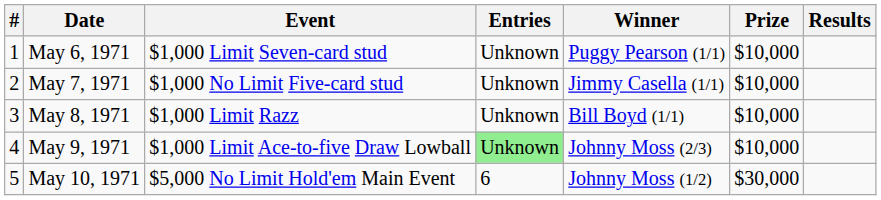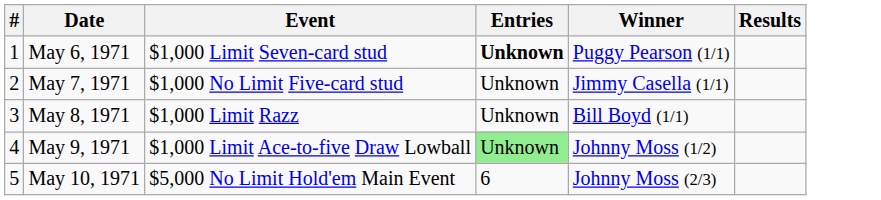- column: Prize | $10,000 | $10,000 | $10,000 | $10,000 | $30,000
May 6, 1971 | Entries: normal -> bold
May 9, 1971 | Winner: Johnny Moss (2/3) -> Johnny Moss (1/2)
May 10, 1971 | Winner: Johnny Moss (1/2) -> Johnny Moss (2/3)
